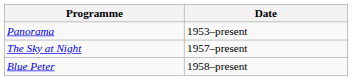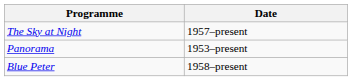rows swapped: Panorama <-> The Sky at Night
